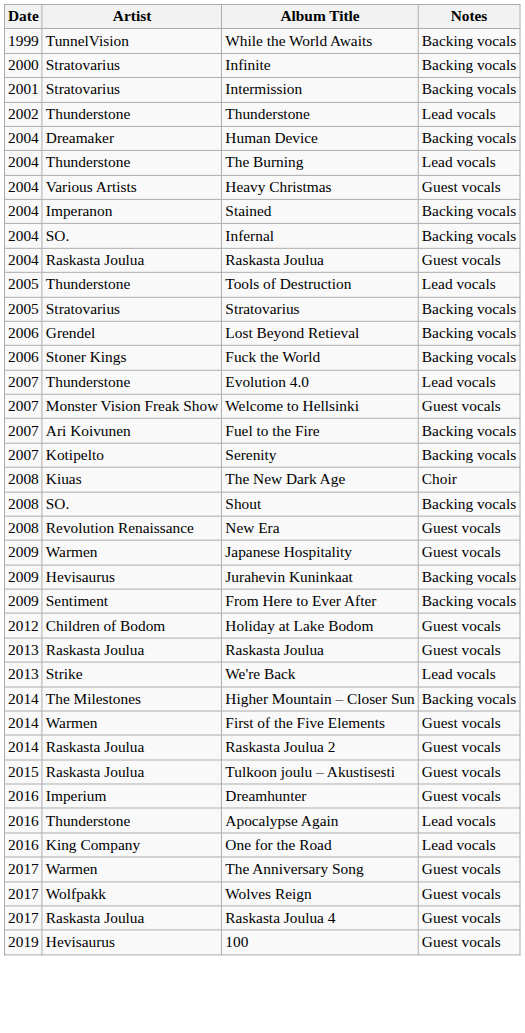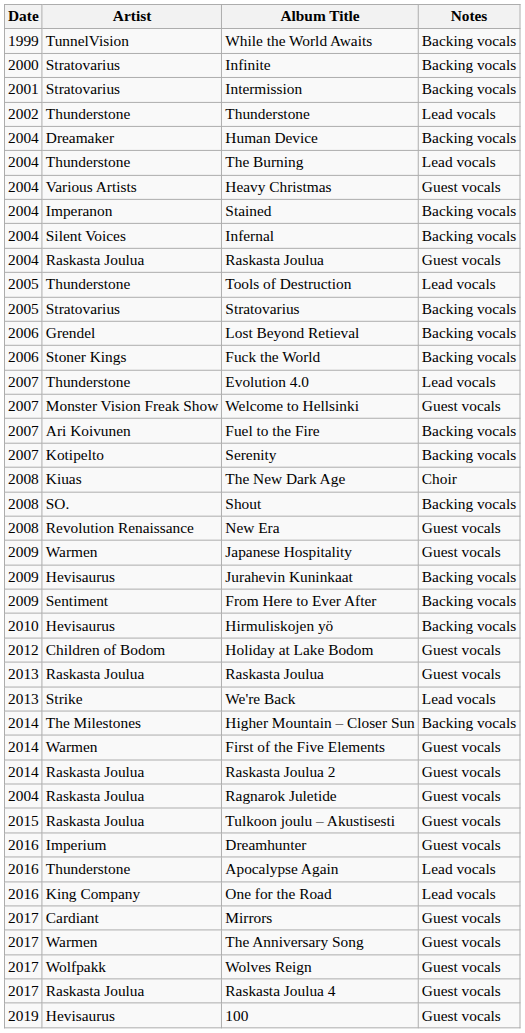Infernal | Artist: SO. -> Silent Voices
+ row: 2010 | Hevisaurus | Hirmuliskojen yö | Backing vocals
+ row: 2004 | Raskasta Joulua | Ragnarok Juletide | Guest vocals
+ row: 2017 | Cardiant | Mirrors | Guest vocals
